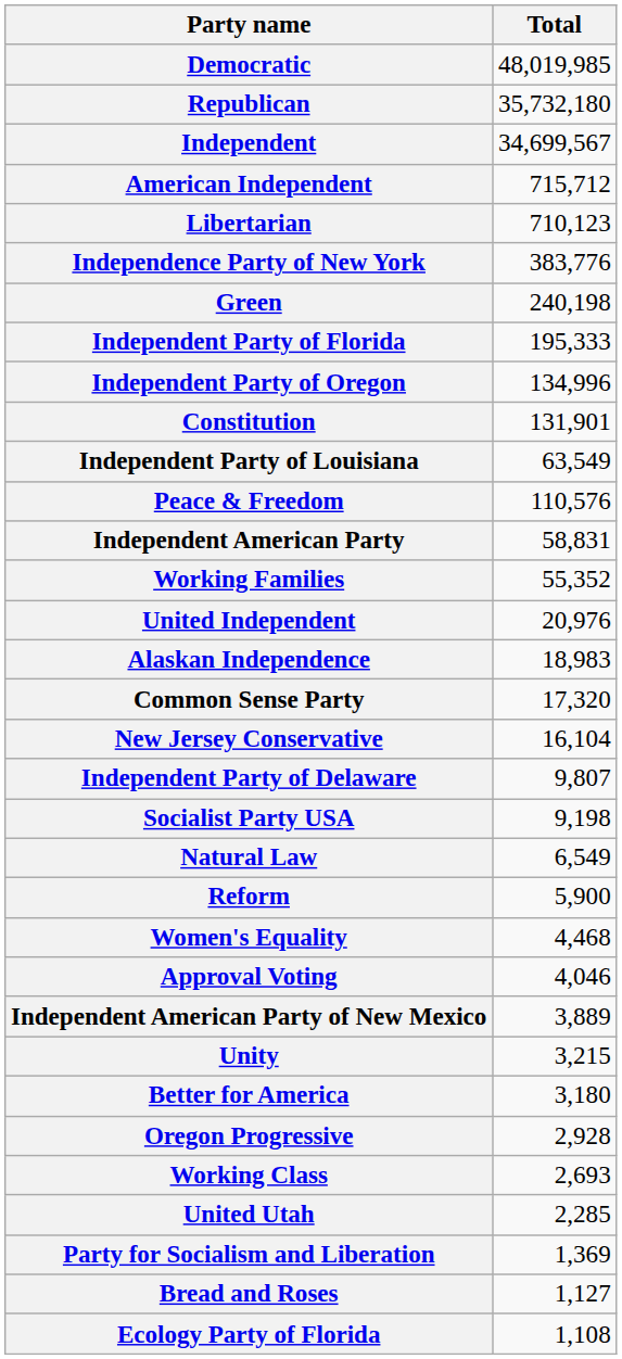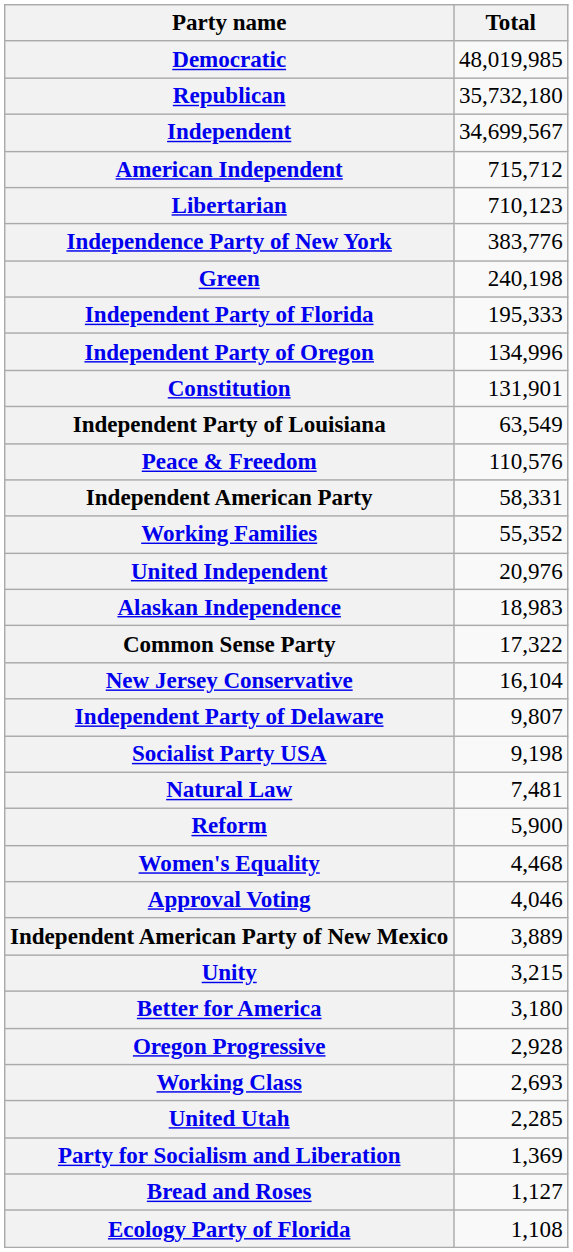Independent American Party | Total: 58,831 -> 58,331
Common Sense Party | Total: 17,320 -> 17,322
Natural Law | Total: 6,549 -> 7,481
